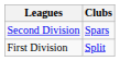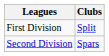rows swapped: First Division <-> Second Division
